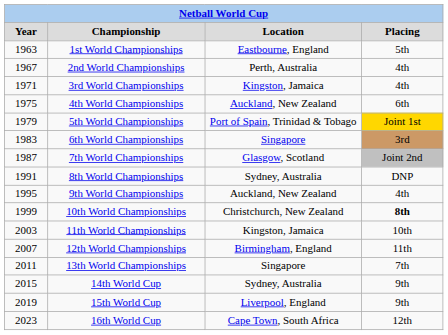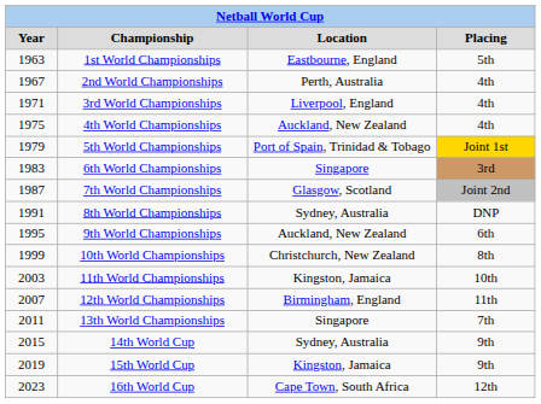3rd World Championships | Location: Kingston, Jamaica -> Liverpool, England
4th World Championships | Placing: 6th -> 4th
9th World Championships | Placing: 4th -> 6th
10th World Championships | Placing: bold -> normal
15th World Cup | Location: Liverpool, England -> Kingston, Jamaica
